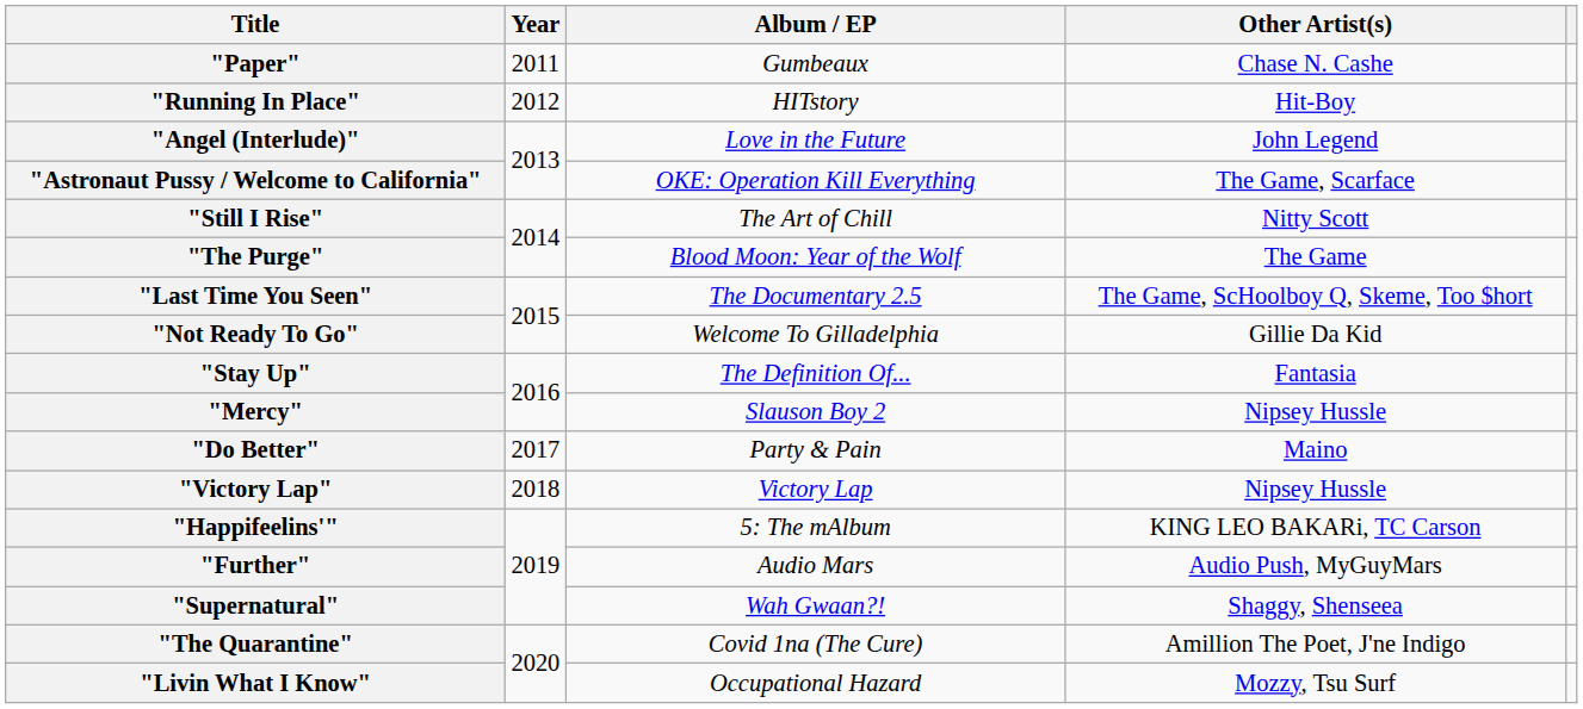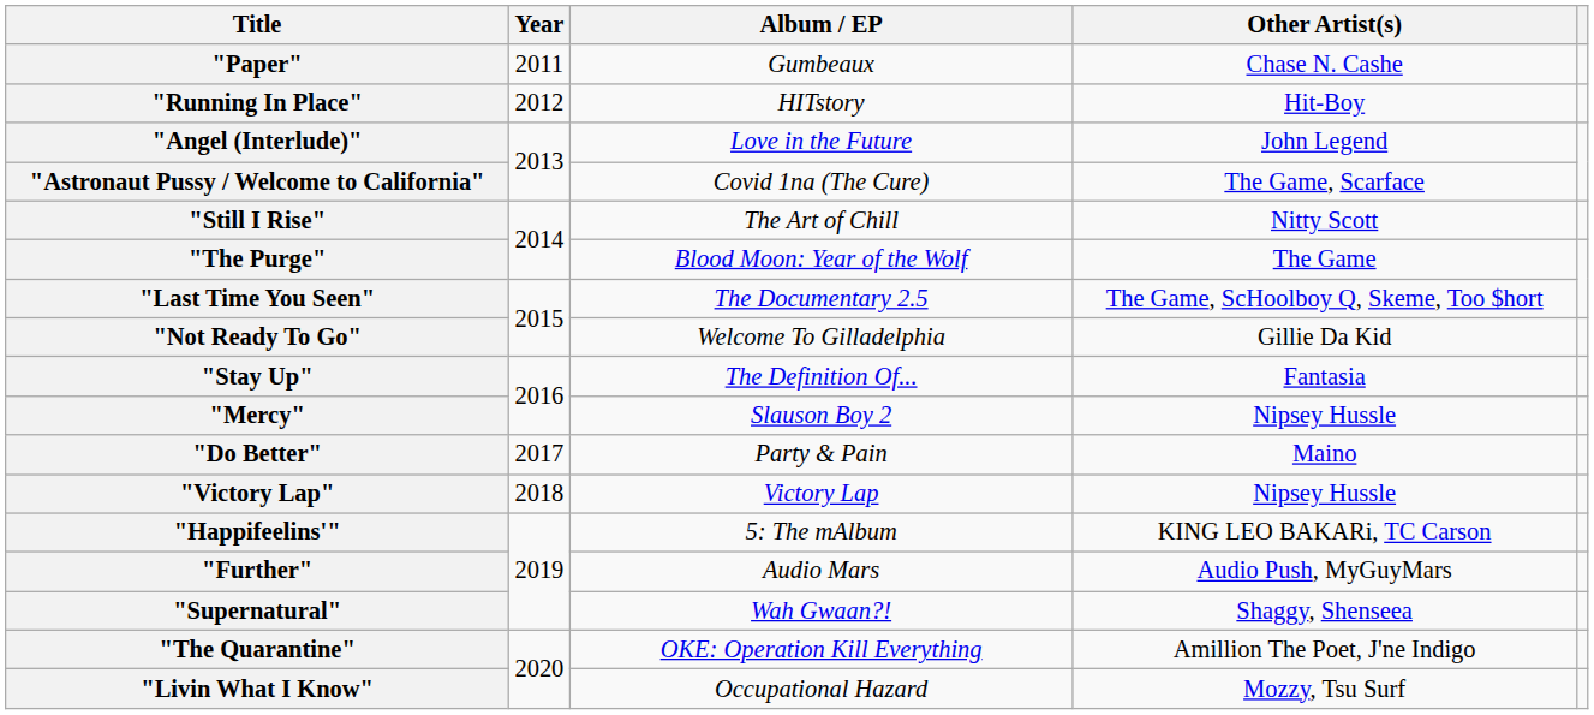"Astronaut Pussy / Welcome to California" | Album / EP: OKE: Operation Kill Everything -> Covid 1na (The Cure)
"The Quarantine" | Album / EP: Covid 1na (The Cure) -> OKE: Operation Kill Everything
